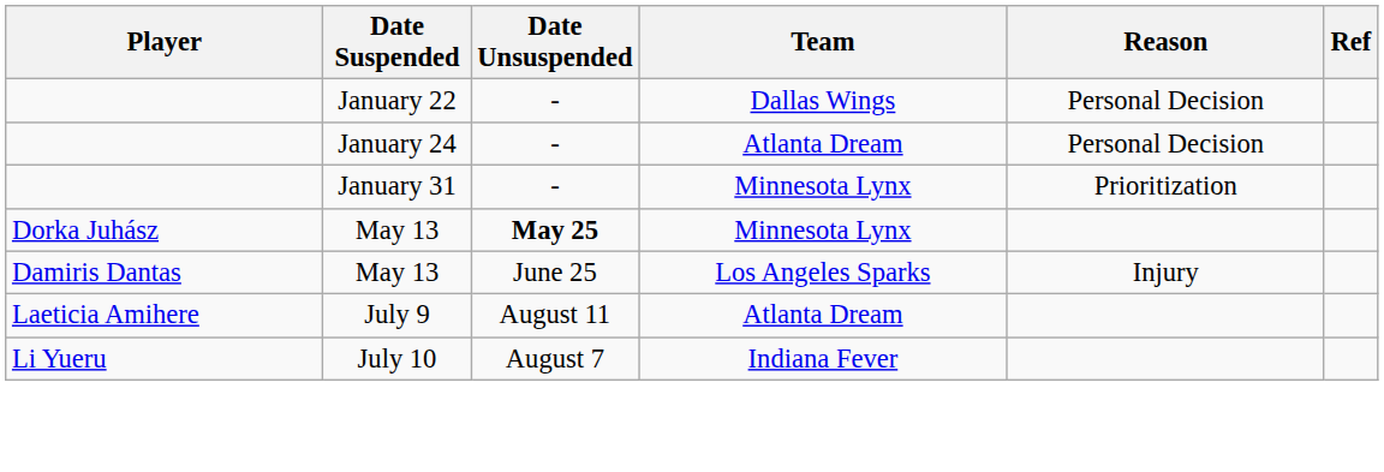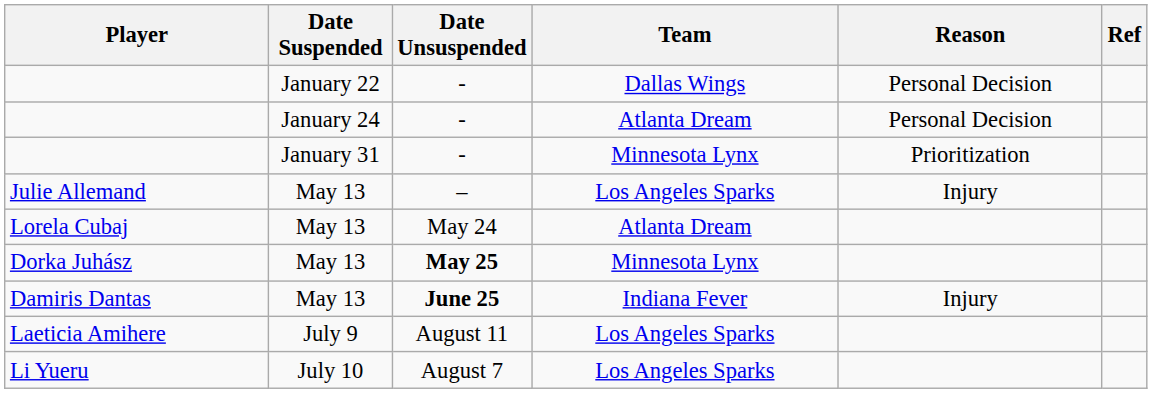+ row: Julie Allemand | May 13 | – | Los Angeles Sparks | Injury
+ row: Lorela Cubaj | May 13 | May 24 | Atlanta Dream
Damiris Dantas | Date Unsuspended: normal -> bold
Damiris Dantas | Team: Los Angeles Sparks -> Indiana Fever
Laeticia Amihere | Team: Atlanta Dream -> Los Angeles Sparks
Li Yueru | Team: Indiana Fever -> Los Angeles Sparks
